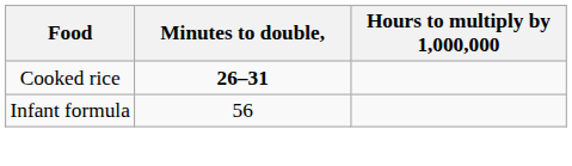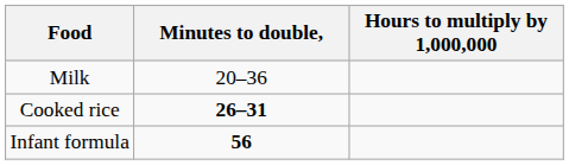+ row: Milk | 20–36
Infant formula | Minutes to double,: normal -> bold
